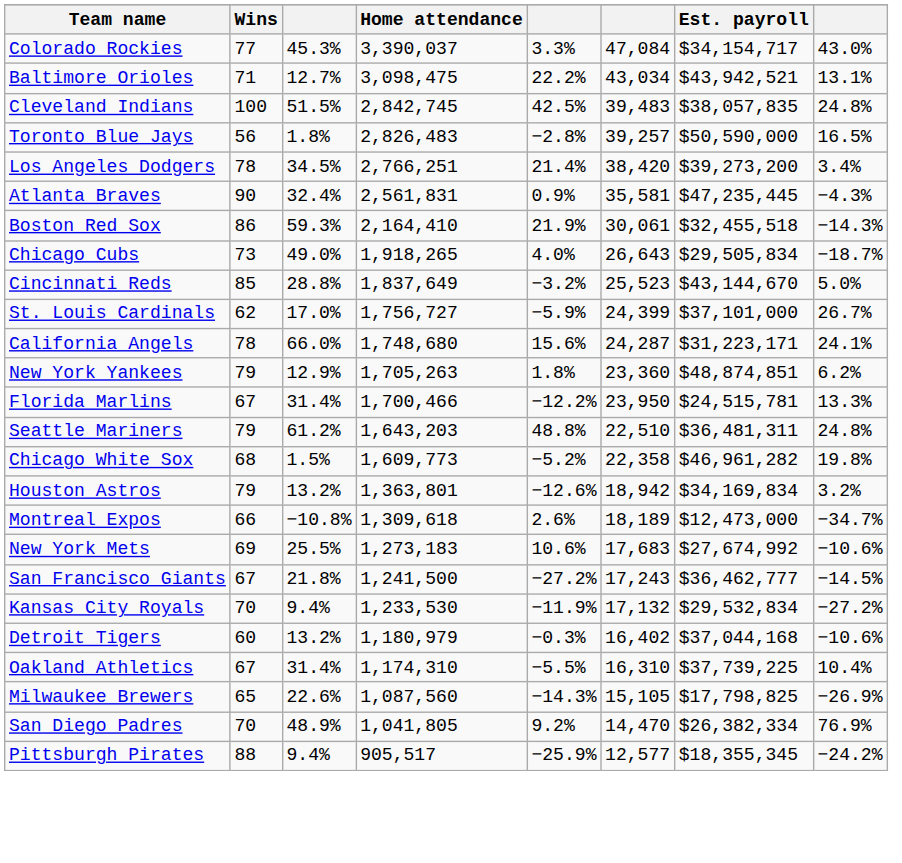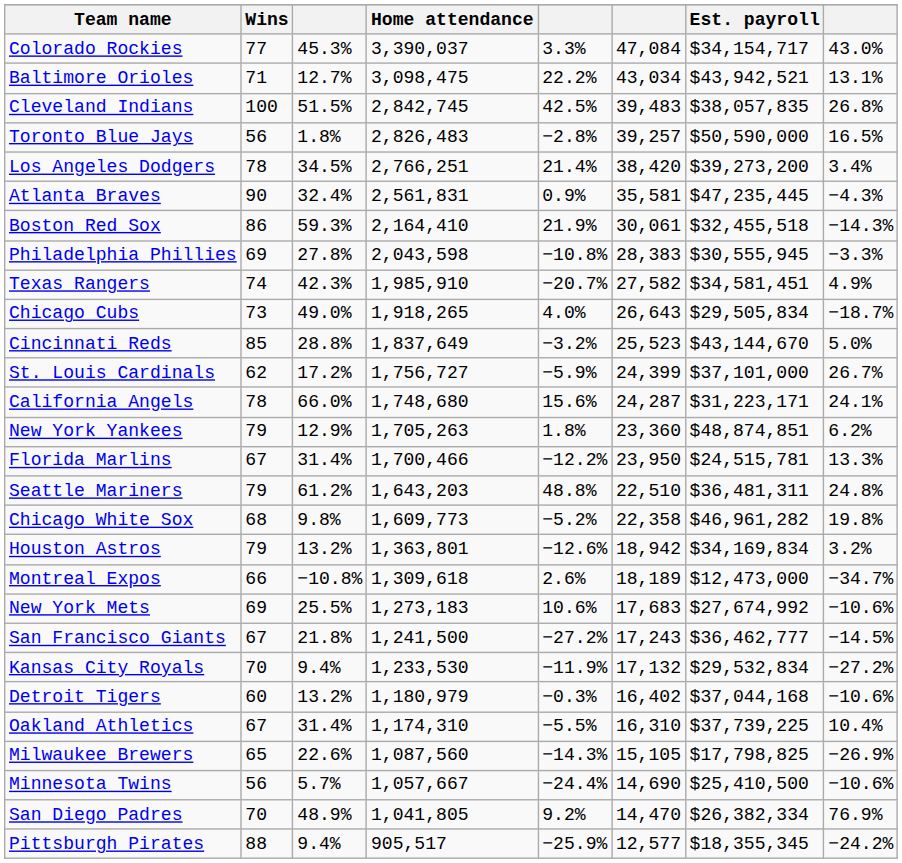Cleveland Indians | column 8: 24.8% -> 26.8%
+ row: Philadelphia Phillies | 69 | 27.8% | 2,043,598 | −10.8% | 28,383 | $30,555,945 | −3.3%
+ row: Texas Rangers | 74 | 42.3% | 1,985,910 | −20.7% | 27,582 | $34,581,451 | 4.9%
St. Louis Cardinals | column 3: 17.0% -> 17.2%
Chicago White Sox | column 3: 1.5% -> 9.8%
+ row: Minnesota Twins | 56 | 5.7% | 1,057,667 | −24.4% | 14,690 | $25,410,500 | −10.6%
